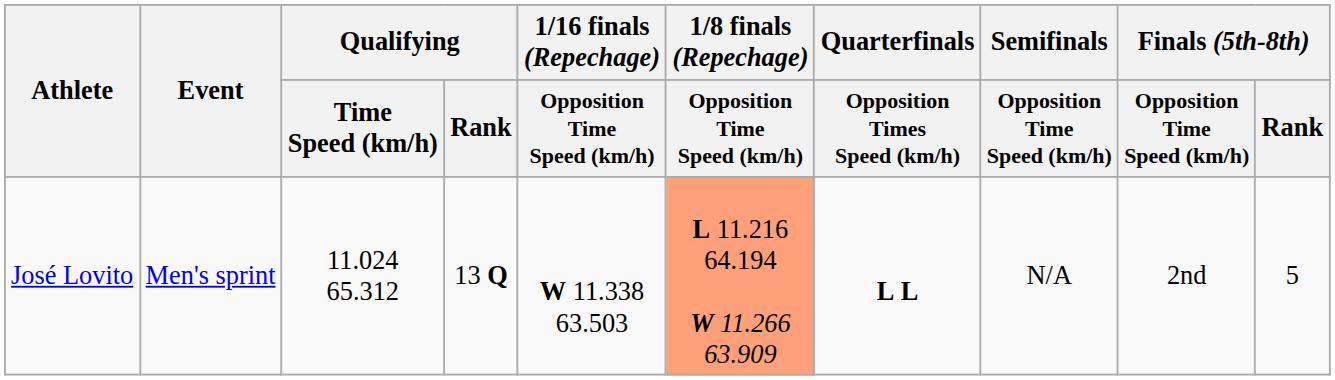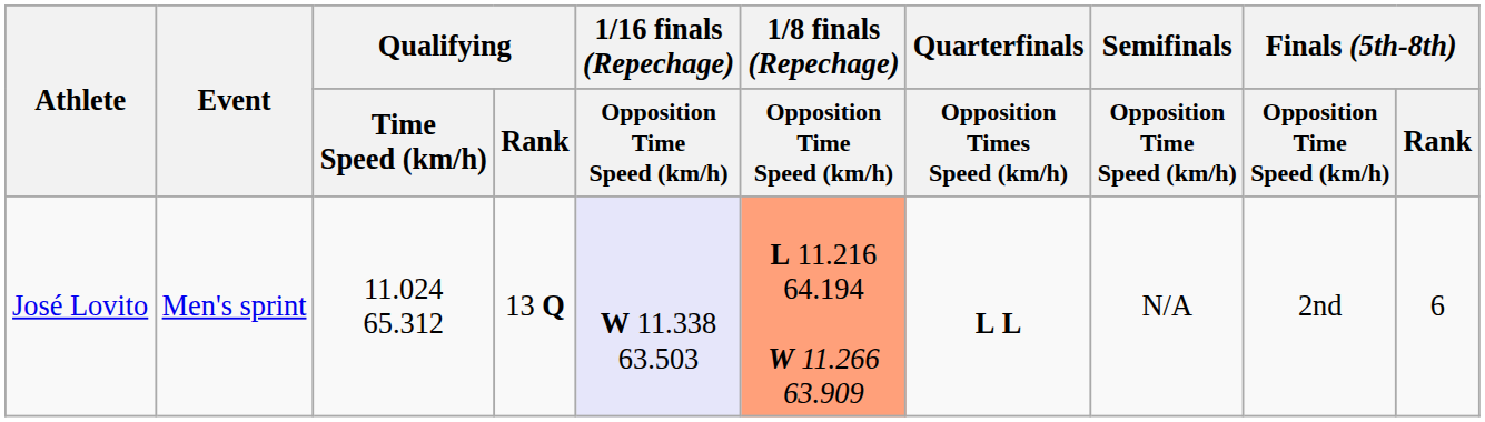José Lovito | 1/16 finals (Repechage) / Opposition Time Speed (km/h): no background -> lavender background
José Lovito | Finals (5th-8th) / Rank: 5 -> 6
